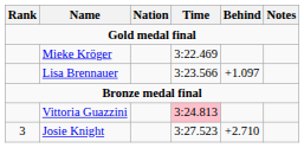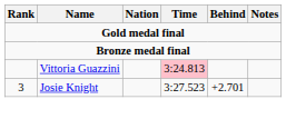- row: Mieke Kröger | 3:22.469
- row: Lisa Brennauer | 3:23.566 | +1.097
Josie Knight | Behind: +2.710 -> +2.701
